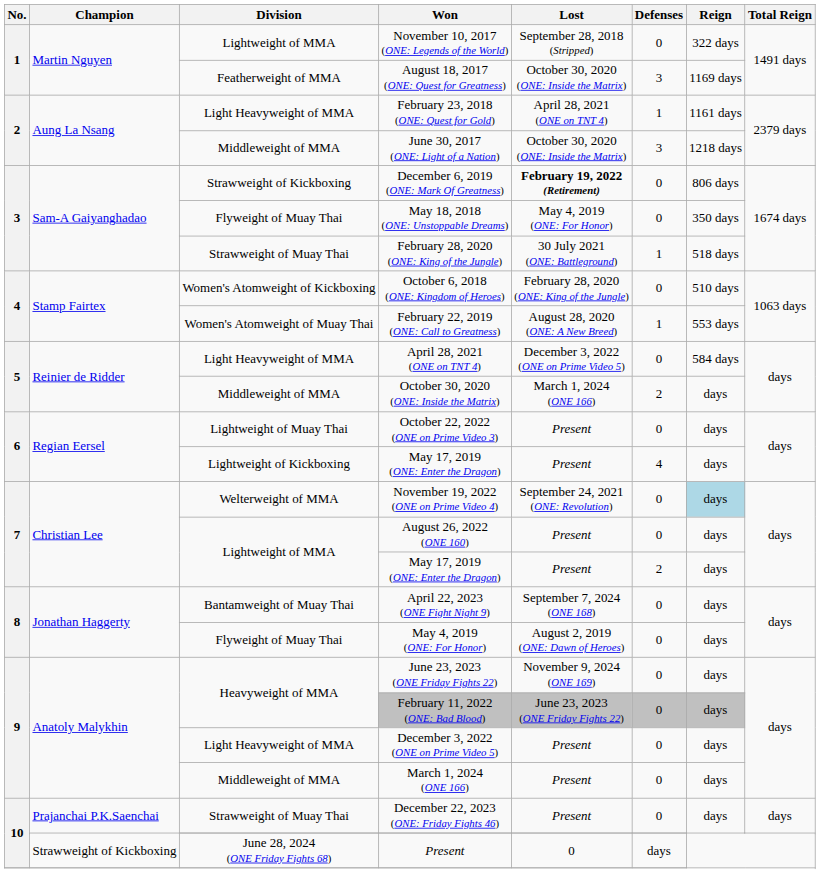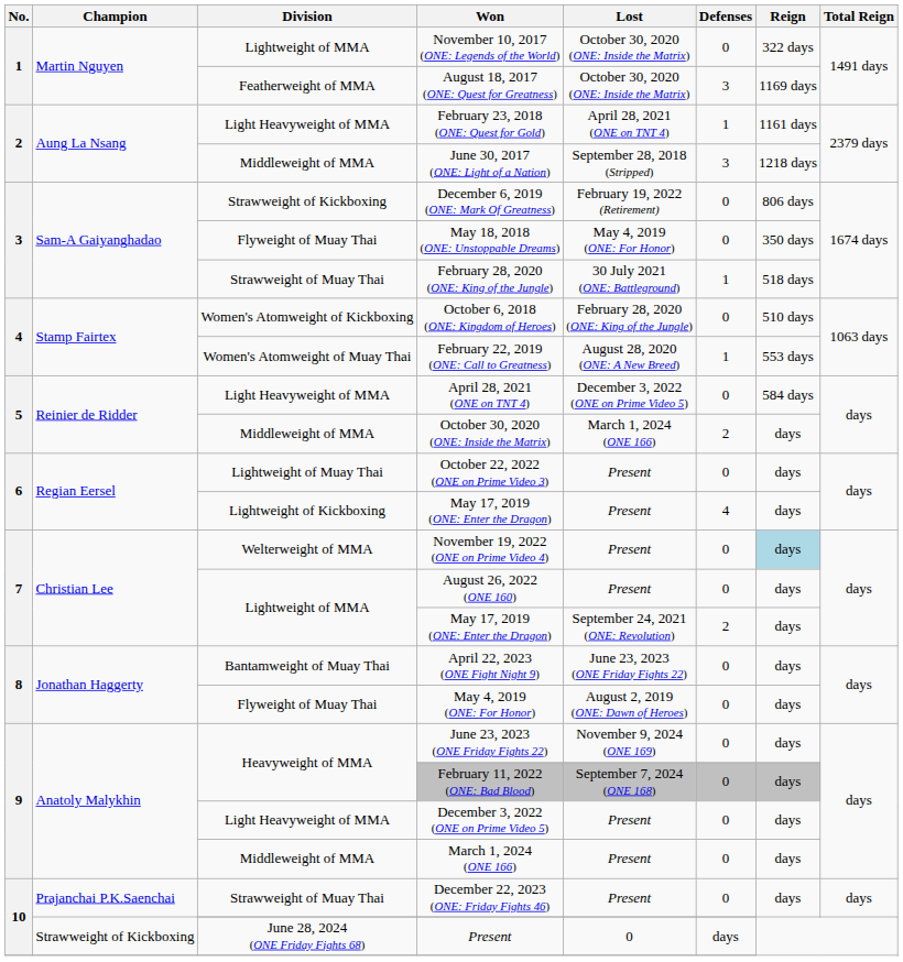November 10, 2017 (ONE: Legends of the World) | Lost: September 28, 2018 (Stripped) -> October 30, 2020 (ONE: Inside the Matrix)
June 30, 2017 (ONE: Light of a Nation) | Lost: October 30, 2020 (ONE: Inside the Matrix) -> September 28, 2018 (Stripped)
December 6, 2019 (ONE: Mark Of Greatness) | Lost: bold -> normal
November 19, 2022 (ONE on Prime Video 4) | Lost: September 24, 2021 (ONE: Revolution) -> Present
Lightweight of MMA / May 17, 2019 (ONE: Enter the Dragon) | Lost: Present -> September 24, 2021 (ONE: Revolution)
April 22, 2023 (ONE Fight Night 9) | Lost: September 7, 2024 (ONE 168) -> June 23, 2023 (ONE Friday Fights 22)
February 11, 2022 (ONE: Bad Blood) | Lost: June 23, 2023 (ONE Friday Fights 22) -> September 7, 2024 (ONE 168)
